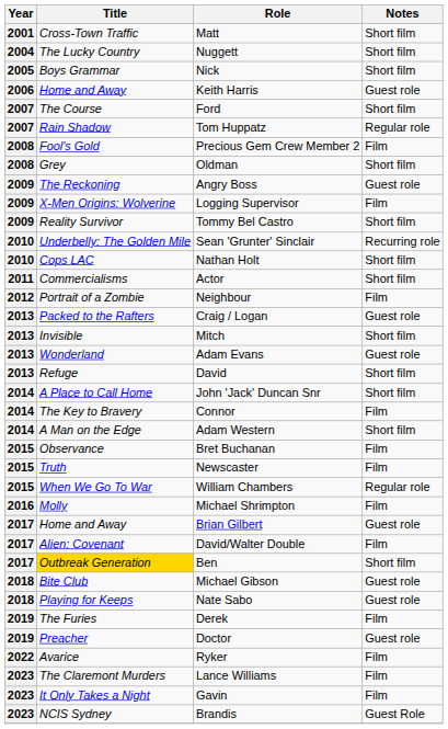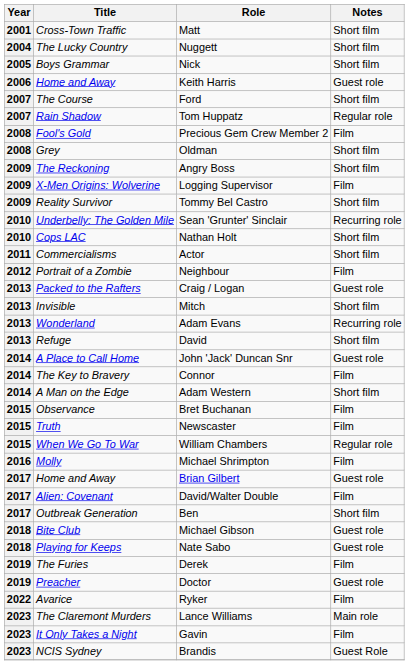Angry Boss | Notes: Guest role -> Short film
Adam Evans | Notes: Guest role -> Recurring role
John 'Jack' Duncan Snr | Notes: Short film -> Guest role
Ben | Title: gold background -> no background
Lance Williams | Notes: Film -> Main role
